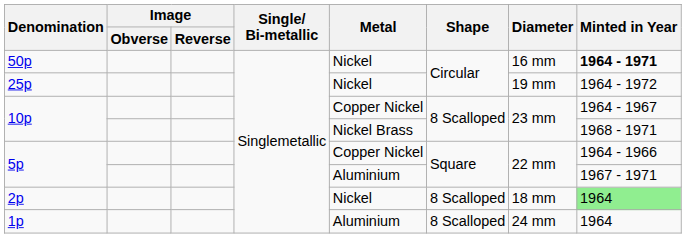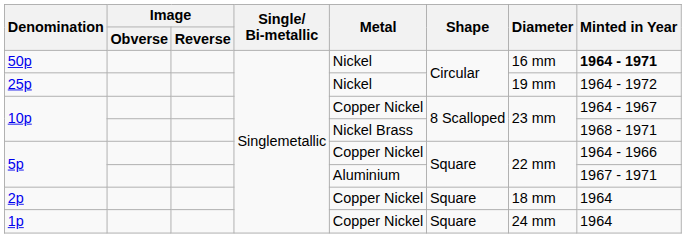2p | Metal: Nickel -> Copper Nickel
2p | Shape: 8 Scalloped -> Square
2p | Minted in Year: lightgreen background -> no background
1p | Metal: Aluminium -> Copper Nickel
1p | Shape: 8 Scalloped -> Square
